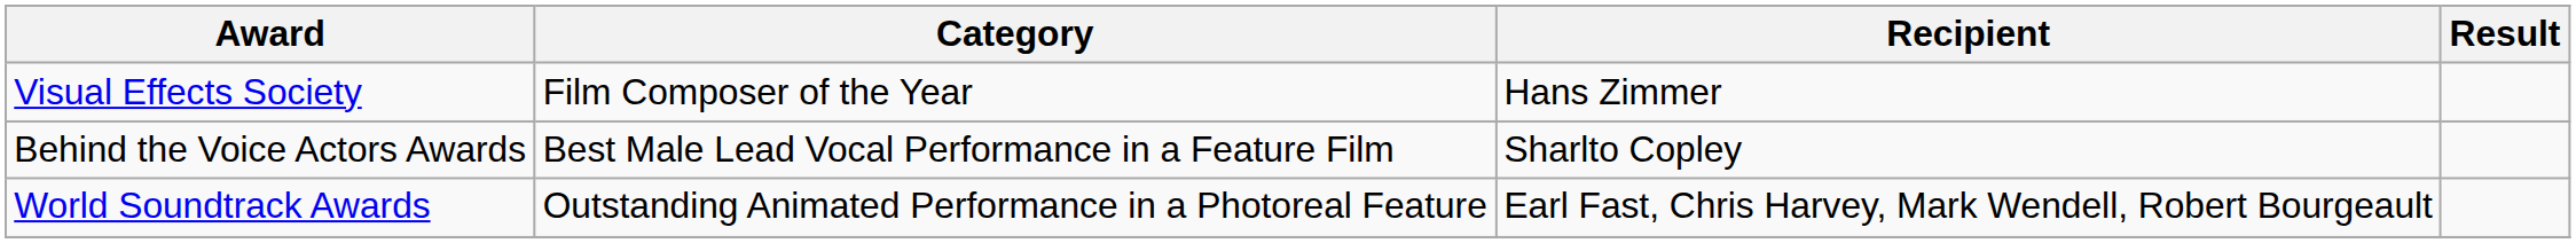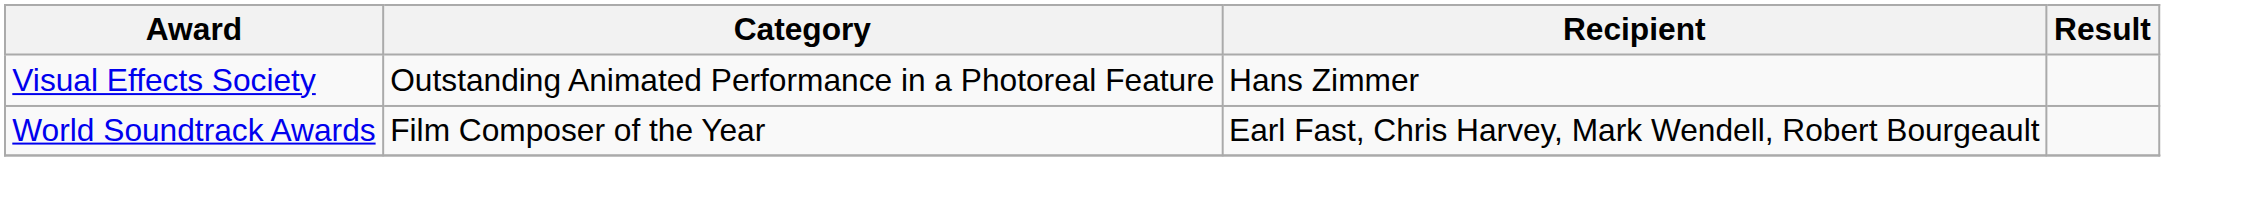Visual Effects Society | Category: Film Composer of the Year -> Outstanding Animated Performance in a Photoreal Feature
- row: Behind the Voice Actors Awards | Best Male Lead Vocal Performance in a Feature Film | Sharlto Copley
World Soundtrack Awards | Category: Outstanding Animated Performance in a Photoreal Feature -> Film Composer of the Year
